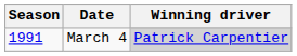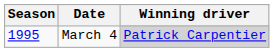March 4 | Season: 1991 -> 1995
